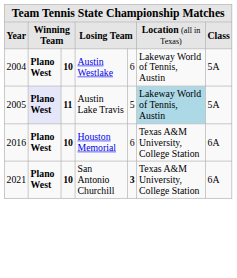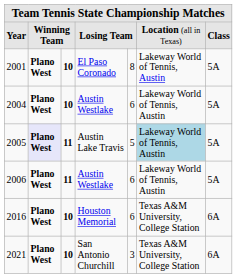+ row: 2001 | Plano West | 10 | El Paso Coronado | 8 | Lakeway World of Tennis, Austin | 5A
+ row: 2006 | Plano West | 11 | Austin Westlake | 6 | Lakeway World of Tennis, Austin | 5A
2021 | column 5: bold -> normal
